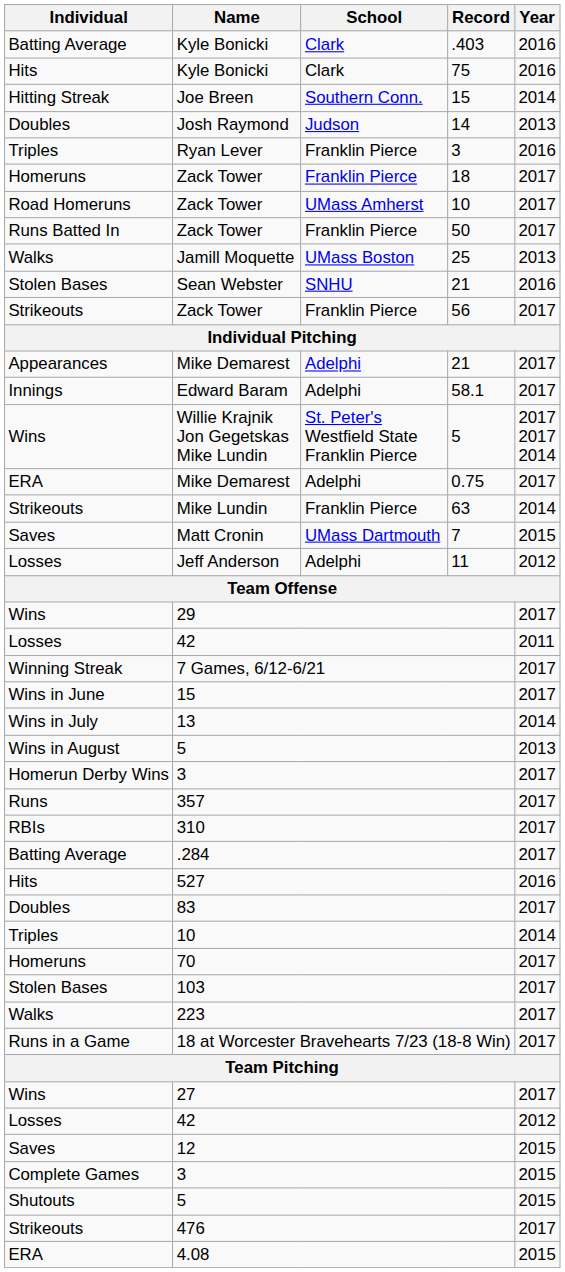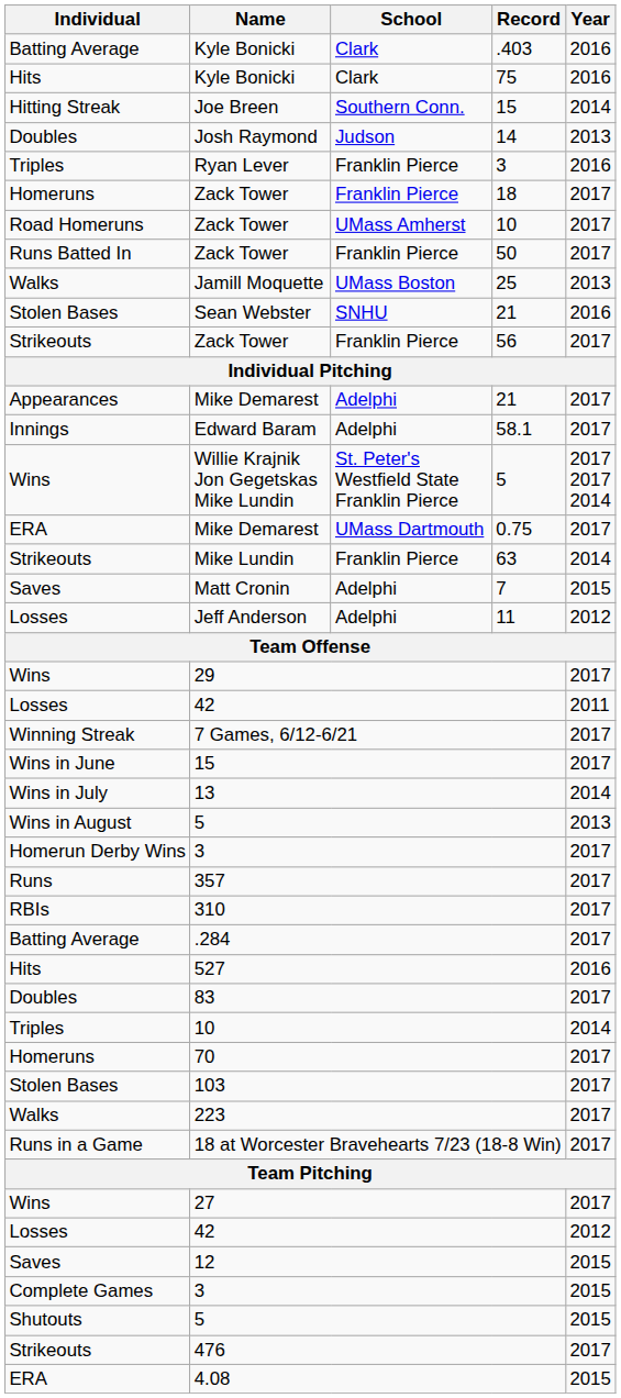ERA / Mike Demarest | School: Adelphi -> UMass Dartmouth
Matt Cronin | School: UMass Dartmouth -> Adelphi
